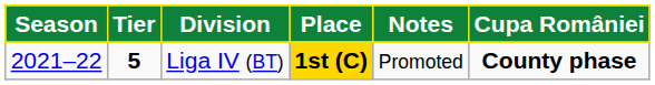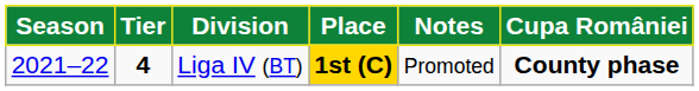Liga IV (BT) | Tier: 5 -> 4
